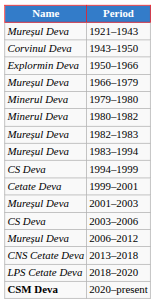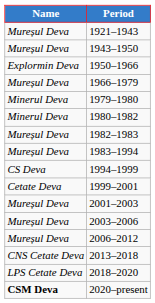1943–1950 | Name: Corvinul Deva -> Mureșul Deva
2003–2006 | Name: CS Deva -> Mureșul Deva
